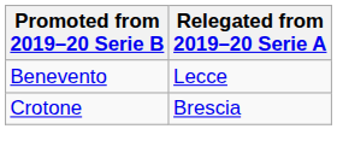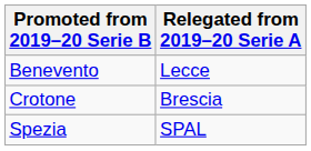+ row: Spezia | SPAL
